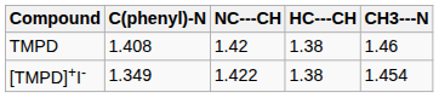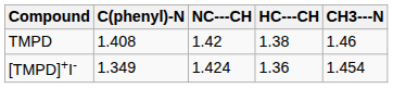[TMPD]+I- | NC---CH: 1.422 -> 1.424
[TMPD]+I- | HC---CH: 1.38 -> 1.36
